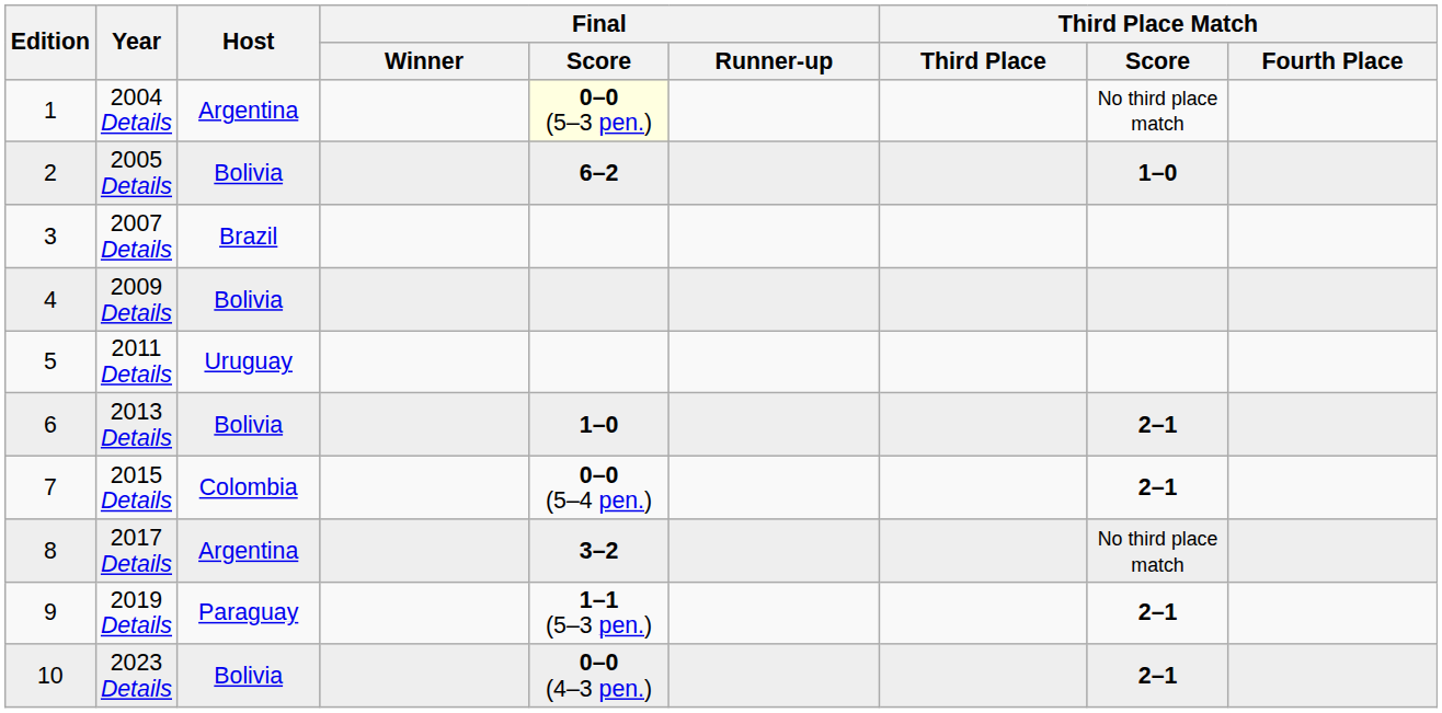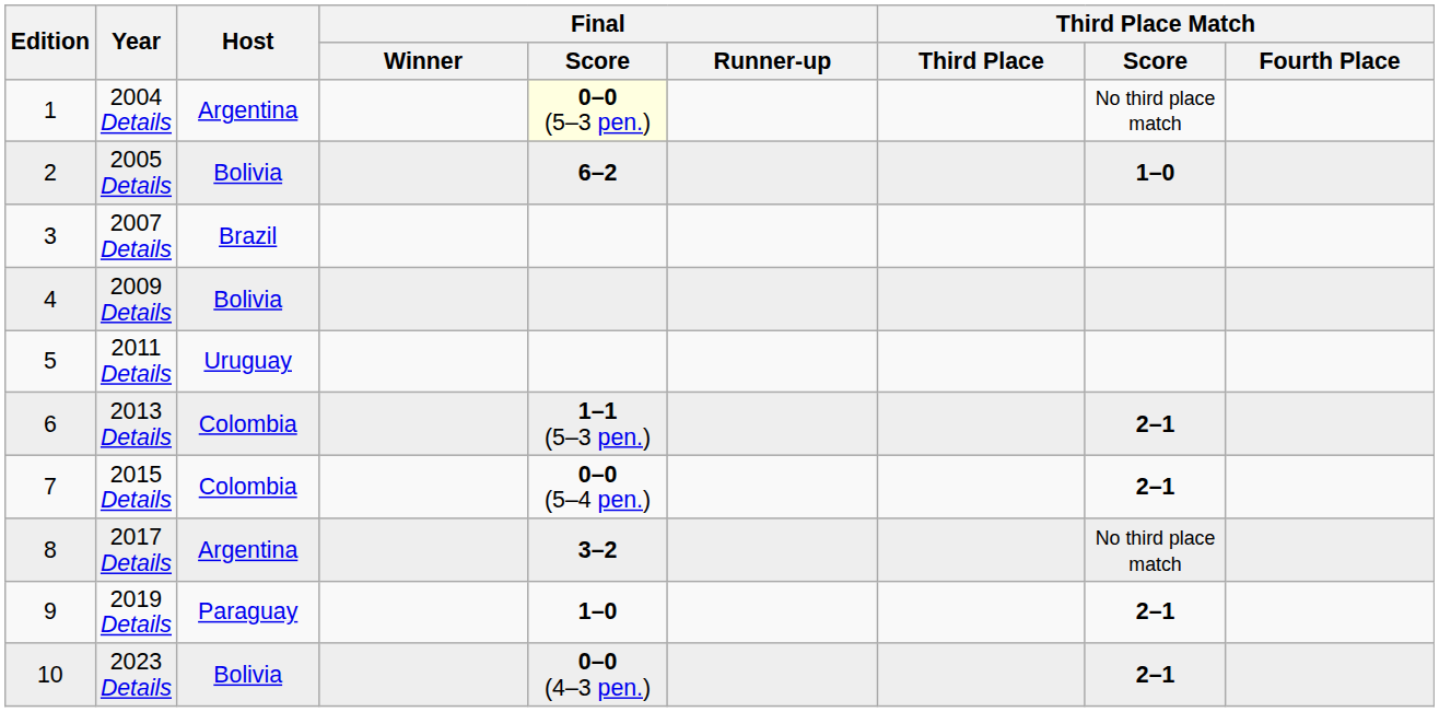2013 Details | Host: Bolivia -> Colombia
2013 Details | Final / Score: 1–0 -> 1–1 (5–3 pen.)
2019 Details | Final / Score: 1–1 (5–3 pen.) -> 1–0
